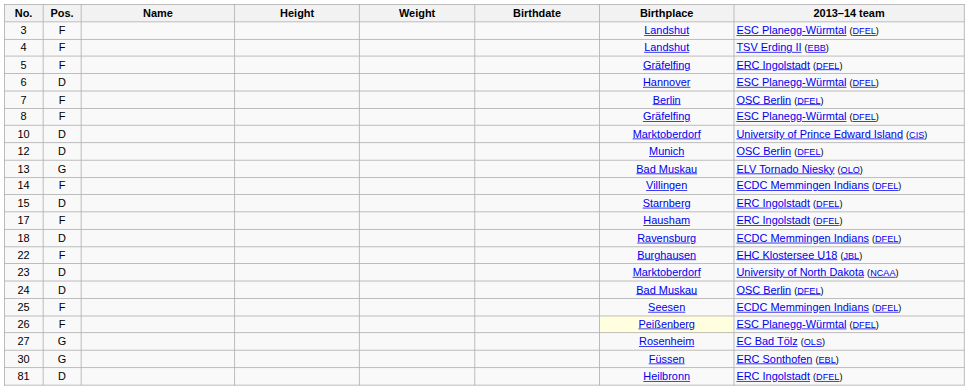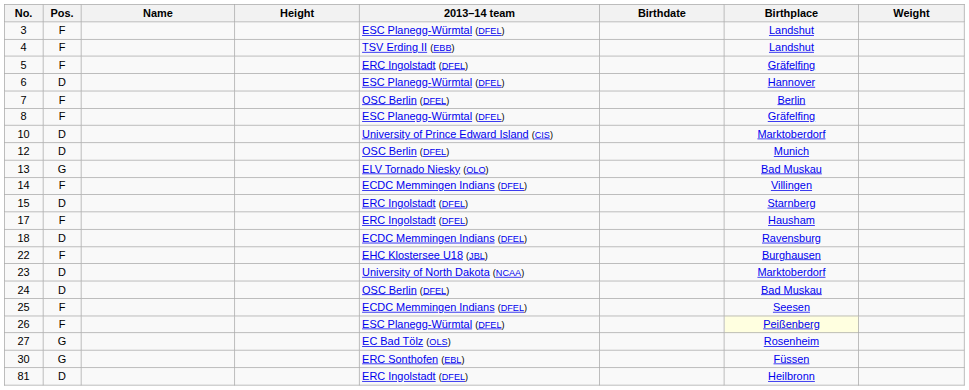columns swapped: Weight <-> 2013–14 team
